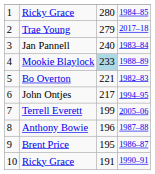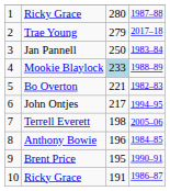1 / Ricky Grace | column 4: 1984–85 -> 1987–88
Jan Pannell | column 3: 240 -> 250
Terrell Everett | column 3: 199 -> 198
Anthony Bowie | column 4: 1987–88 -> 1984–85
Brent Price | column 4: 1986–87 -> 1990–91
10 / Ricky Grace | column 4: 1990–91 -> 1986–87
